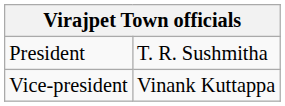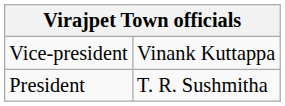rows swapped: President <-> Vice-president
